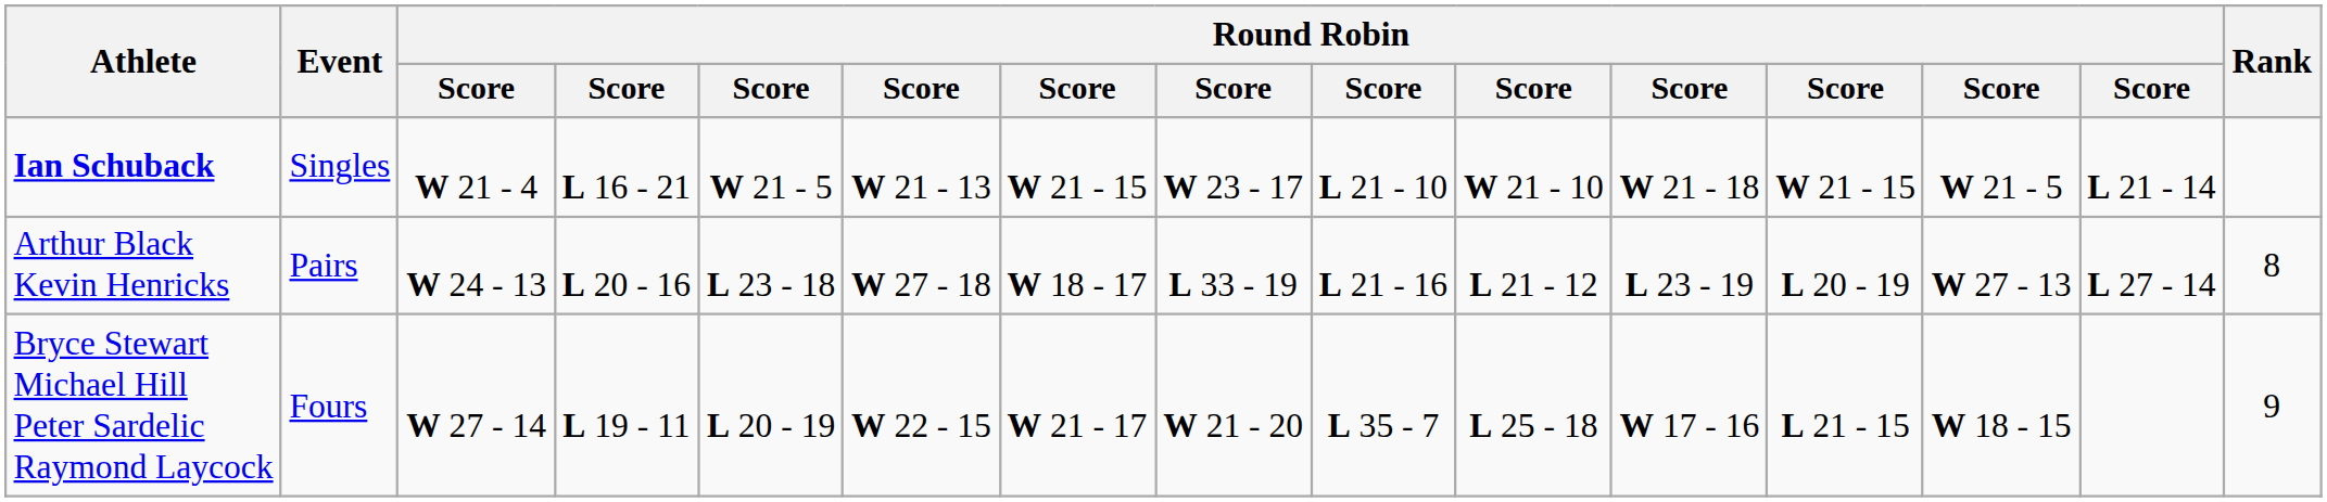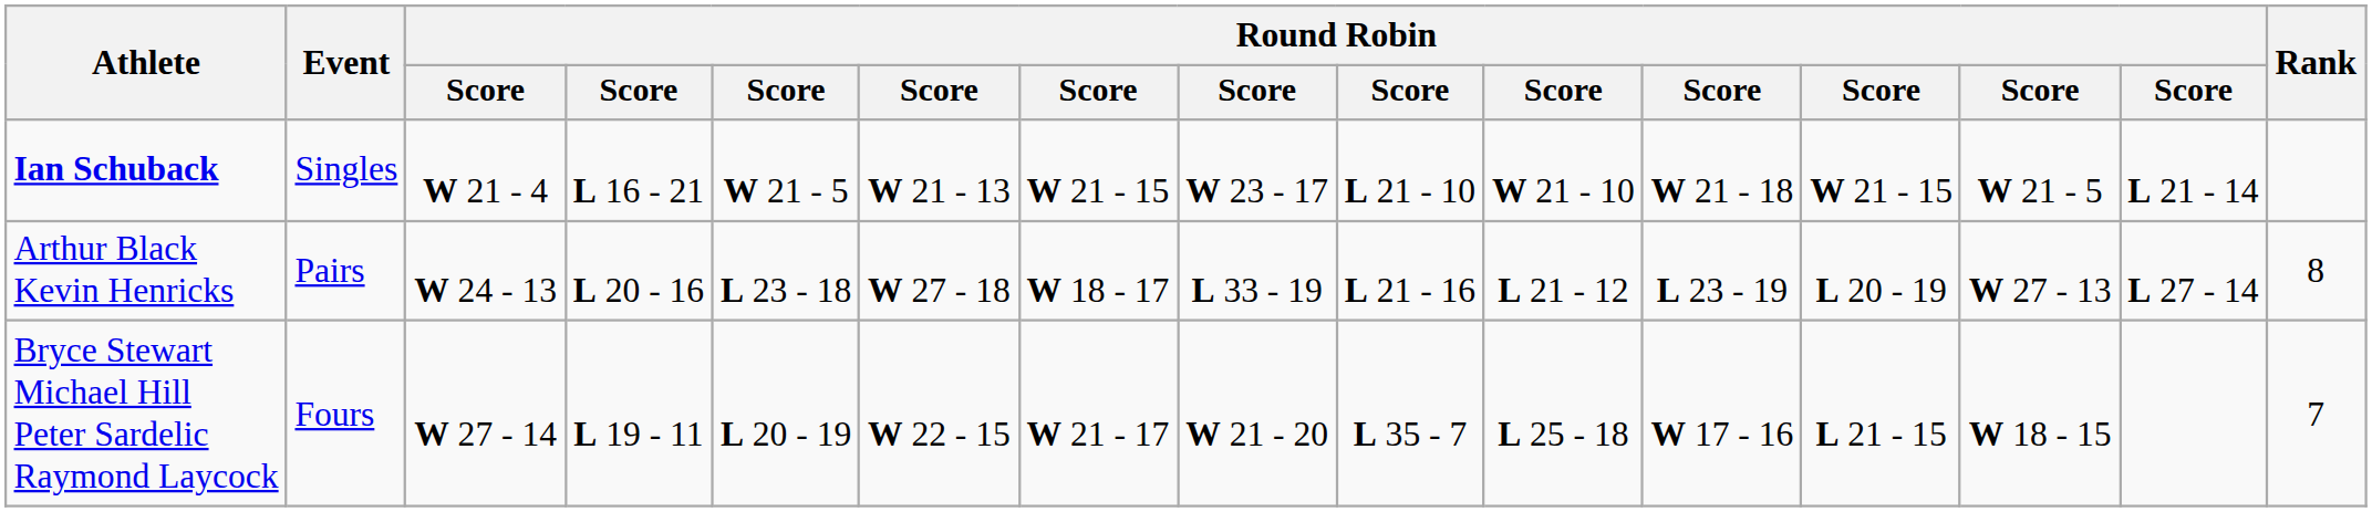Bryce Stewart Michael Hill Peter Sardelic Raymond Laycock | Rank: 9 -> 7
